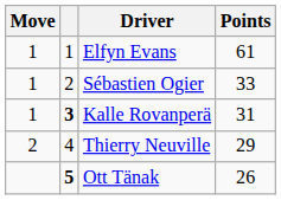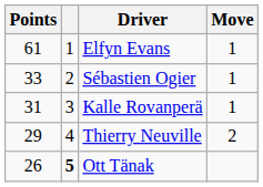columns swapped: Move <-> Points
Kalle Rovanperä | column 2: bold -> normal
